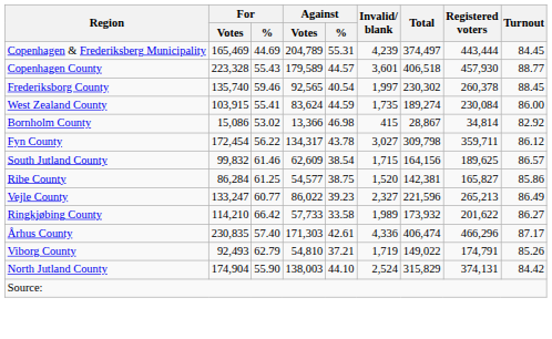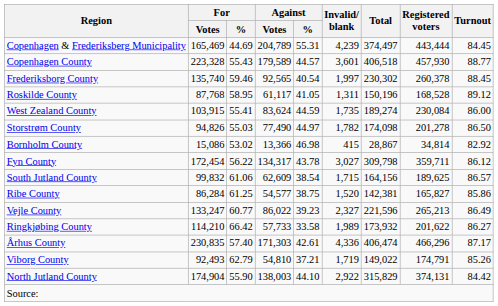+ row: Roskilde County | 87,768 | 58.95 | 61,117 | 41.05 | 1,311 | 150,196 | 168,528 | 89.12
+ row: Storstrøm County | 94,826 | 55.03 | 77,490 | 44.97 | 1,782 | 174,098 | 201,278 | 86.50
South Jutland County | For / %: 61.46 -> 61.06
North Jutland County | Invalid/ blank: 2,524 -> 2,922
